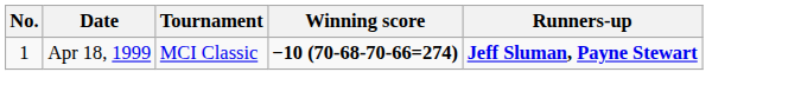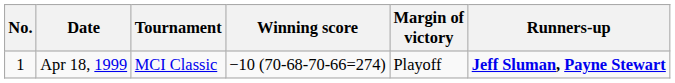+ column: Margin of victory | Playoff
Apr 18, 1999 | Winning score: bold -> normal
